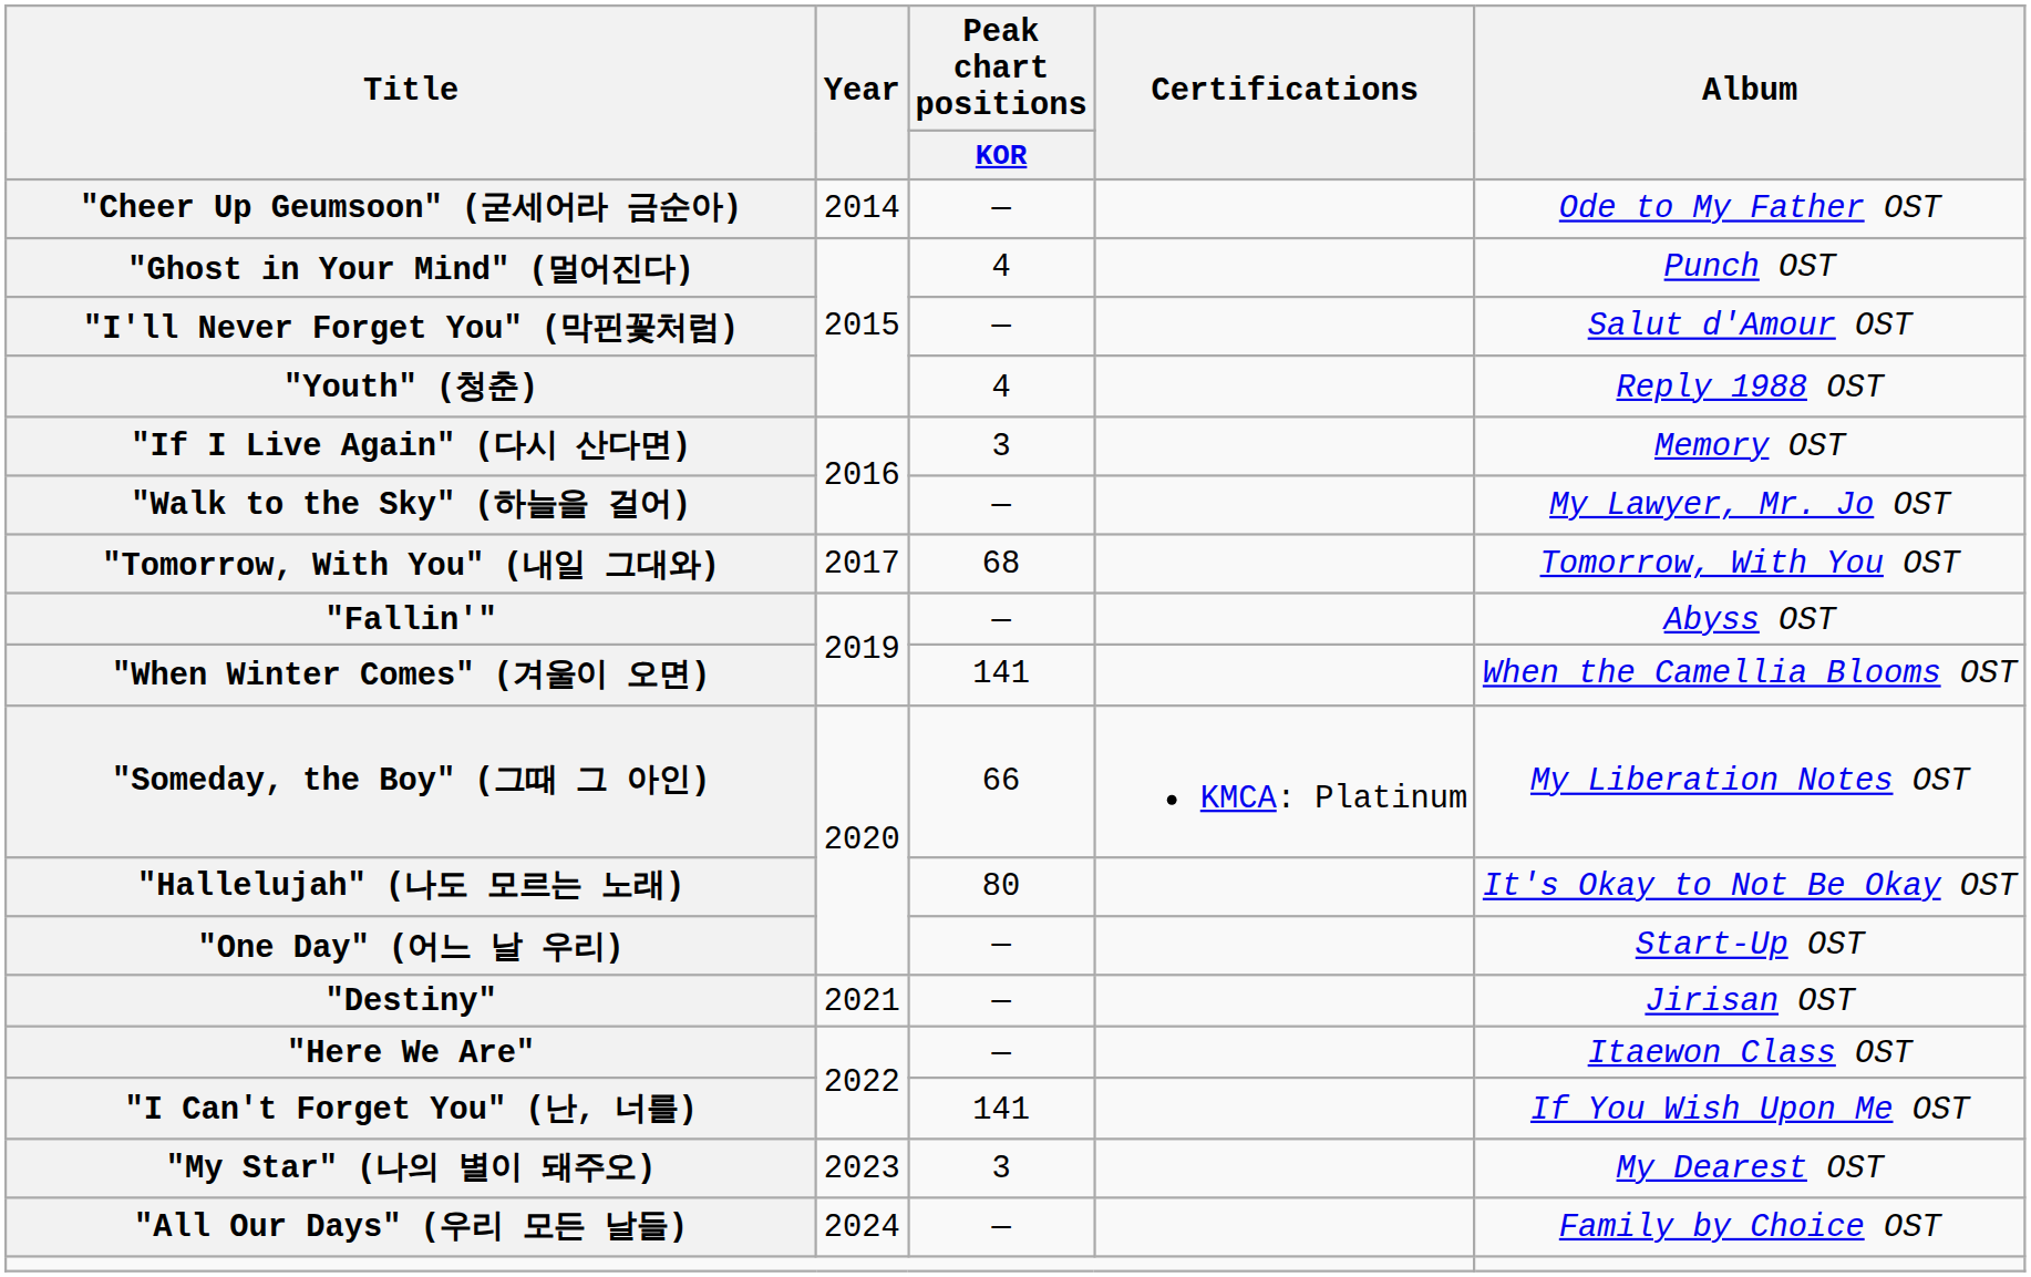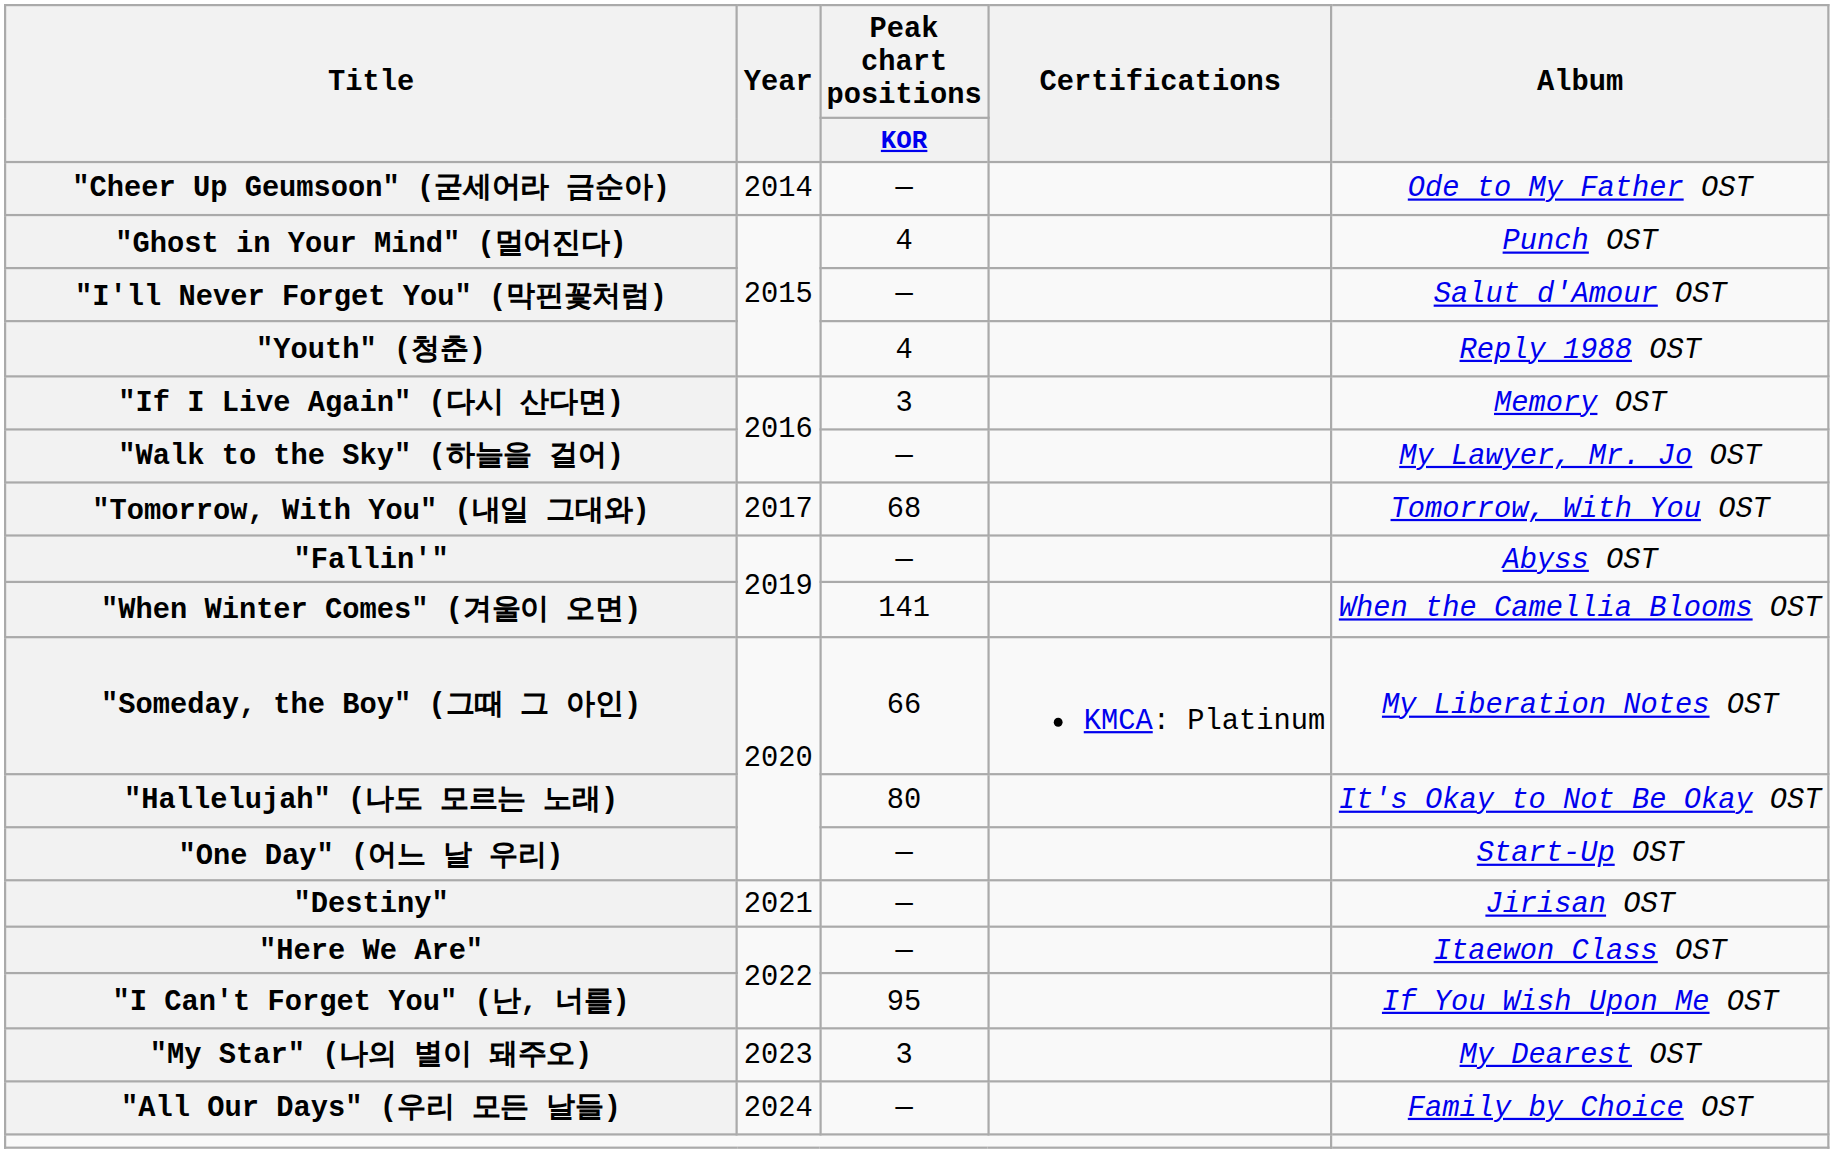"I Can't Forget You" (난, 너를) | Peak chart positions / KOR: 141 -> 95
